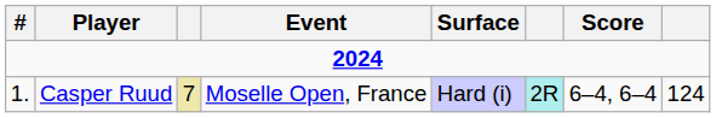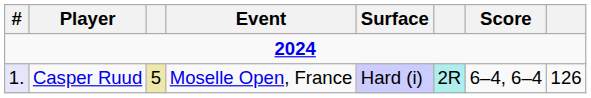Casper Ruud | #: no background -> lavender background
Casper Ruud | column 3: 7 -> 5
Casper Ruud | column 8: 124 -> 126
